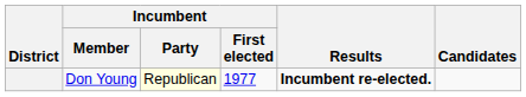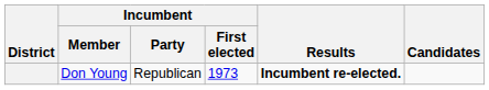Don Young | Incumbent / Party: lightyellow background -> no background
Don Young | Incumbent / First elected: 1977 -> 1973
